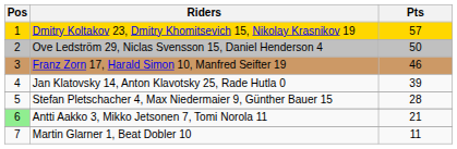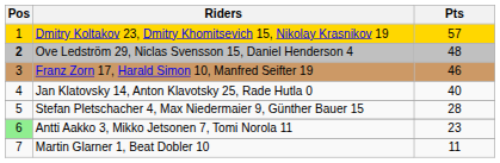Ove Ledström 29, Niclas Svensson 15, Daniel Henderson 4 | Pos: normal -> bold
Ove Ledström 29, Niclas Svensson 15, Daniel Henderson 4 | Pts: 50 -> 48
Jan Klatovsky 14, Anton Klavotsky 25, Rade Hutla 0 | Pts: 39 -> 40
Antti Aakko 3, Mikko Jetsonen 7, Tomi Norola 11 | Pts: 21 -> 23
